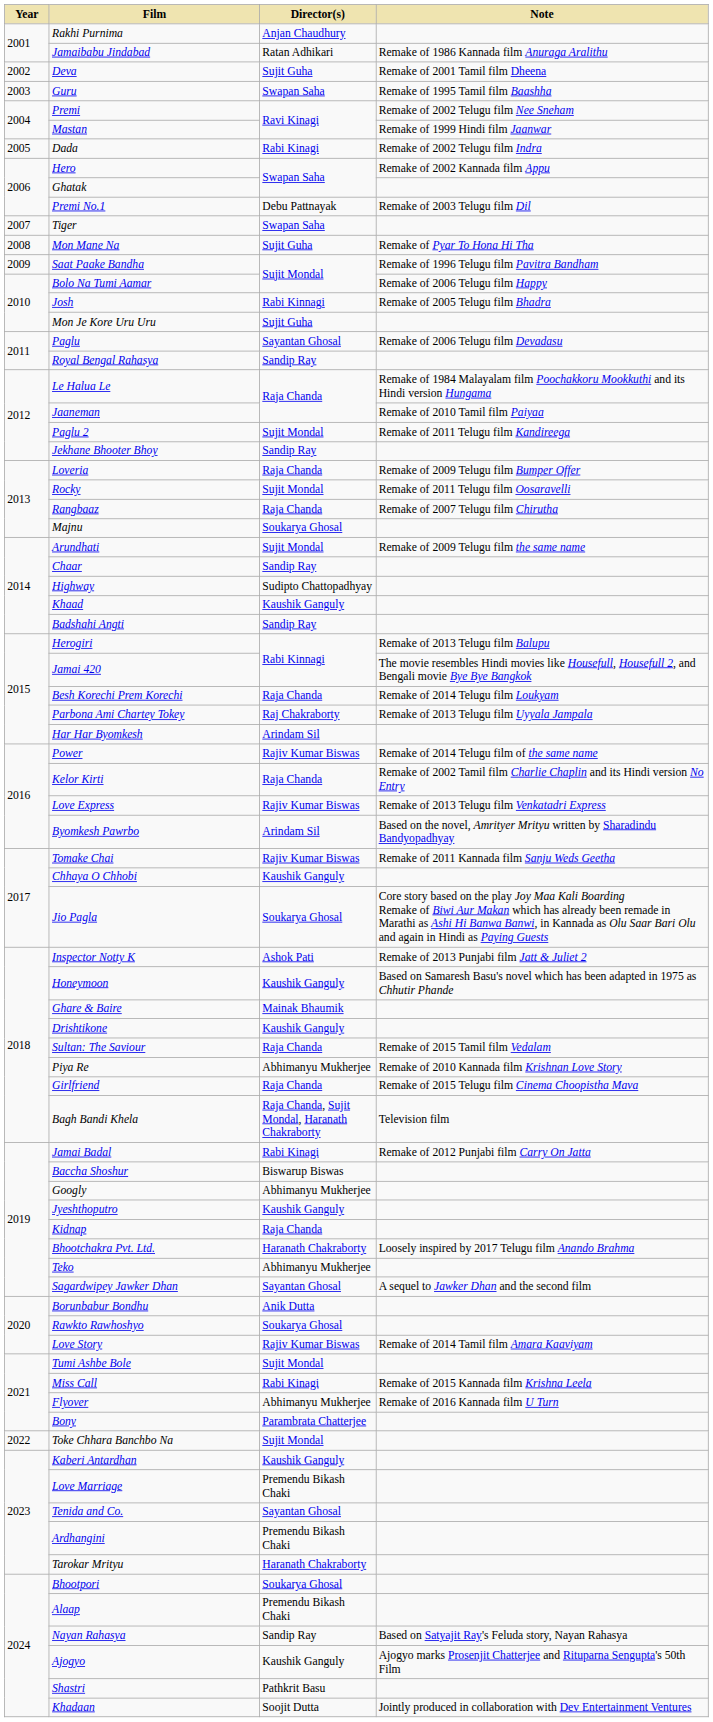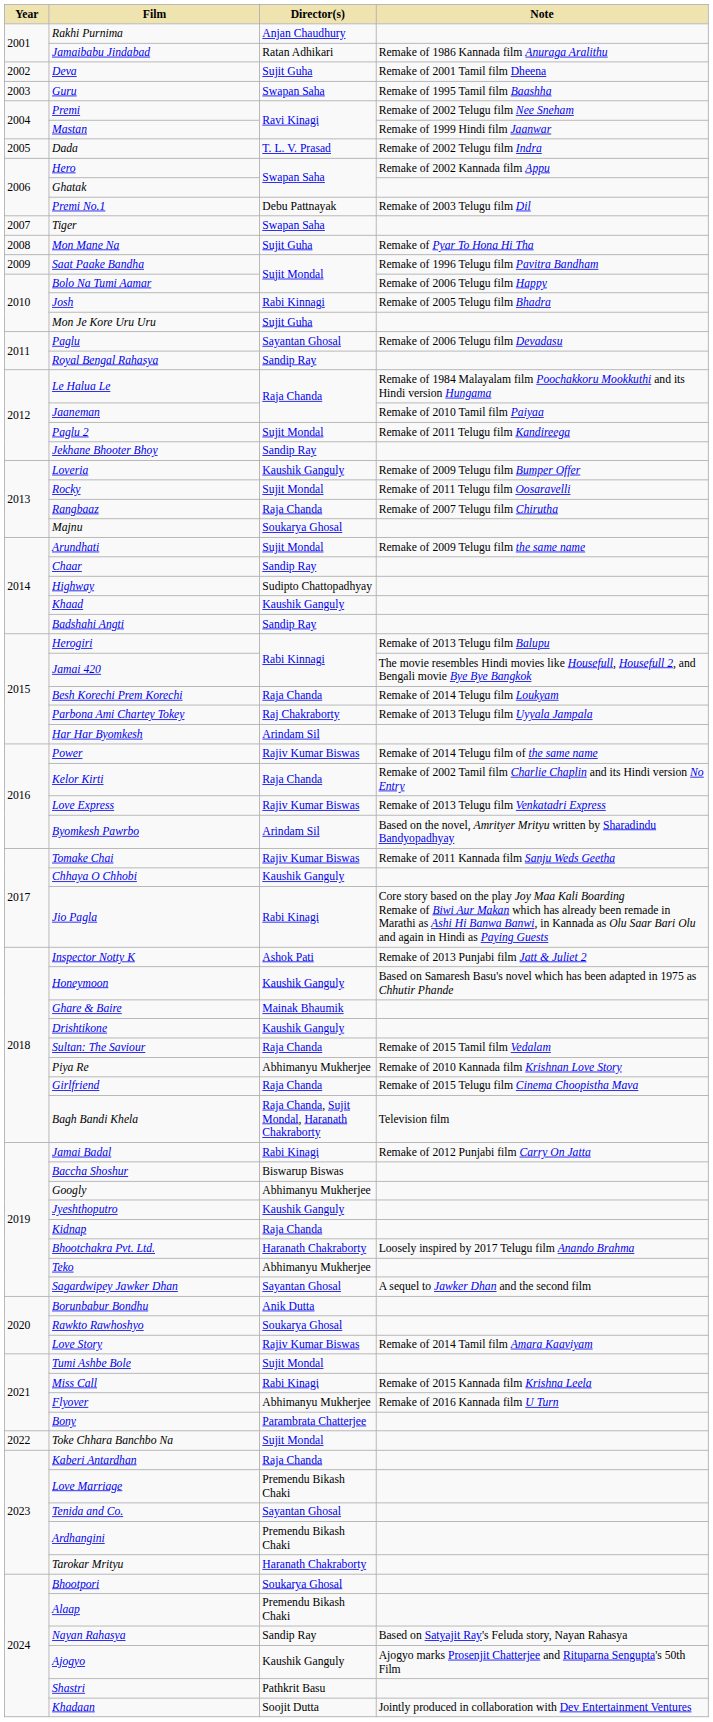Dada | Director(s): Rabi Kinagi -> T. L. V. Prasad
Loveria | Director(s): Raja Chanda -> Kaushik Ganguly
Jio Pagla | Director(s): Soukarya Ghosal -> Rabi Kinagi
Kaberi Antardhan | Director(s): Kaushik Ganguly -> Raja Chanda
